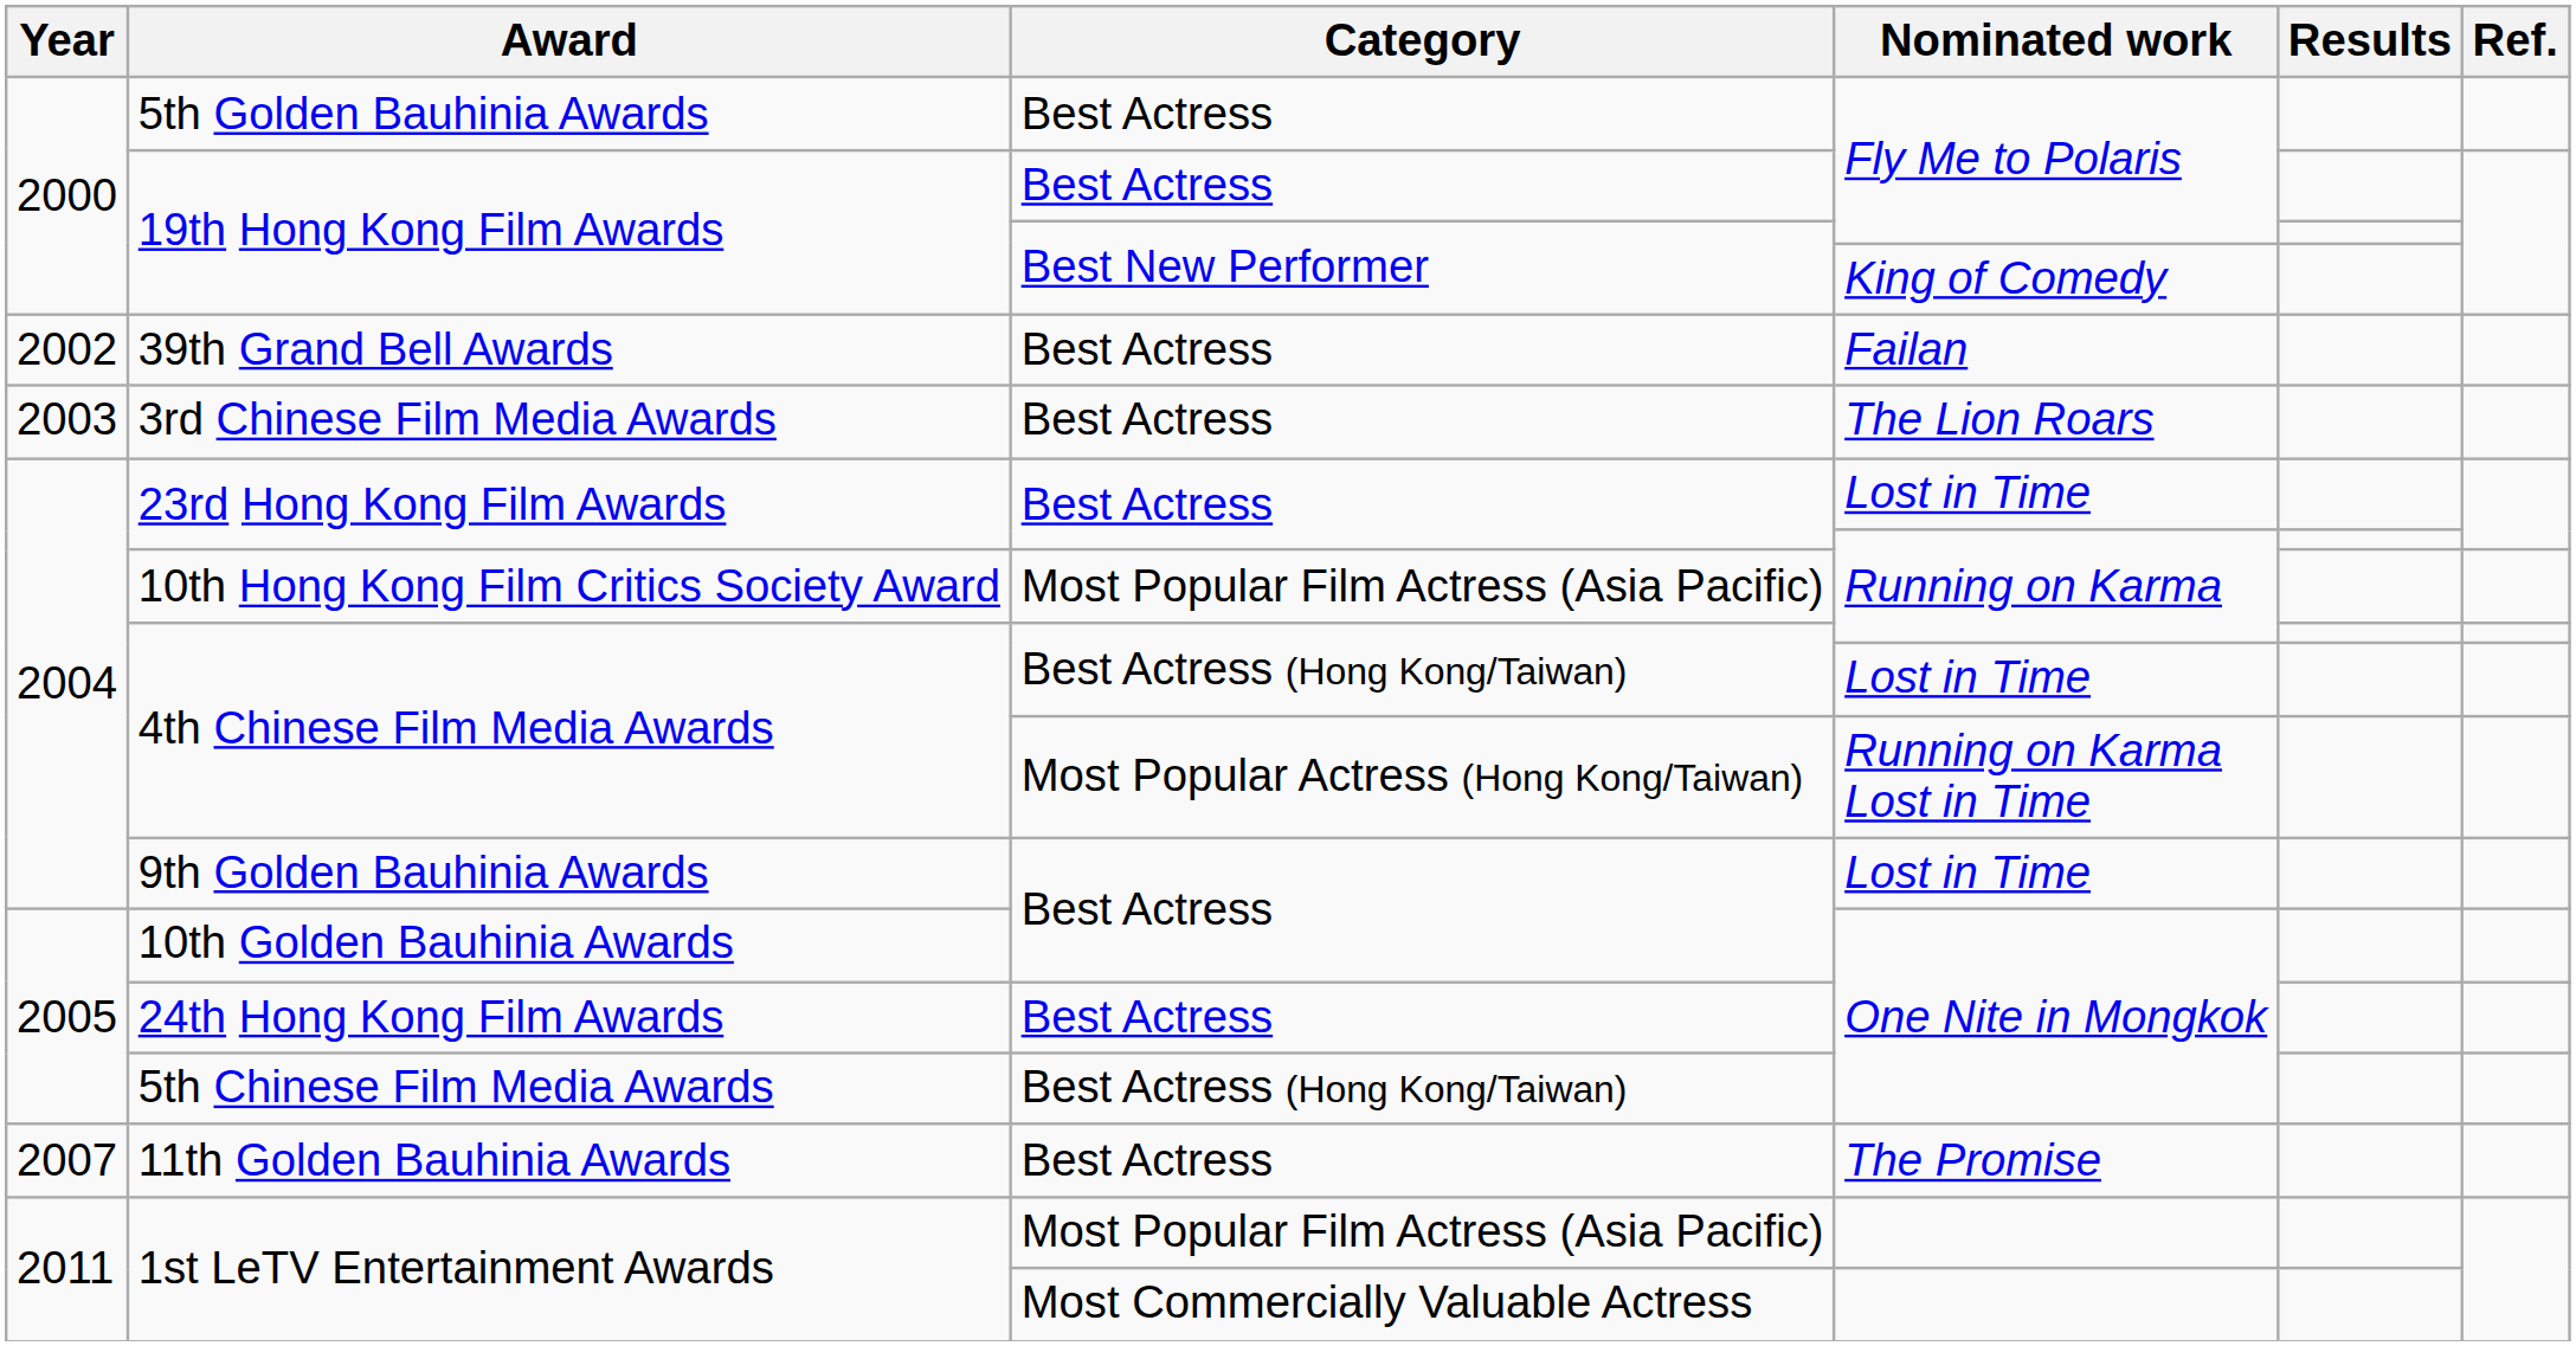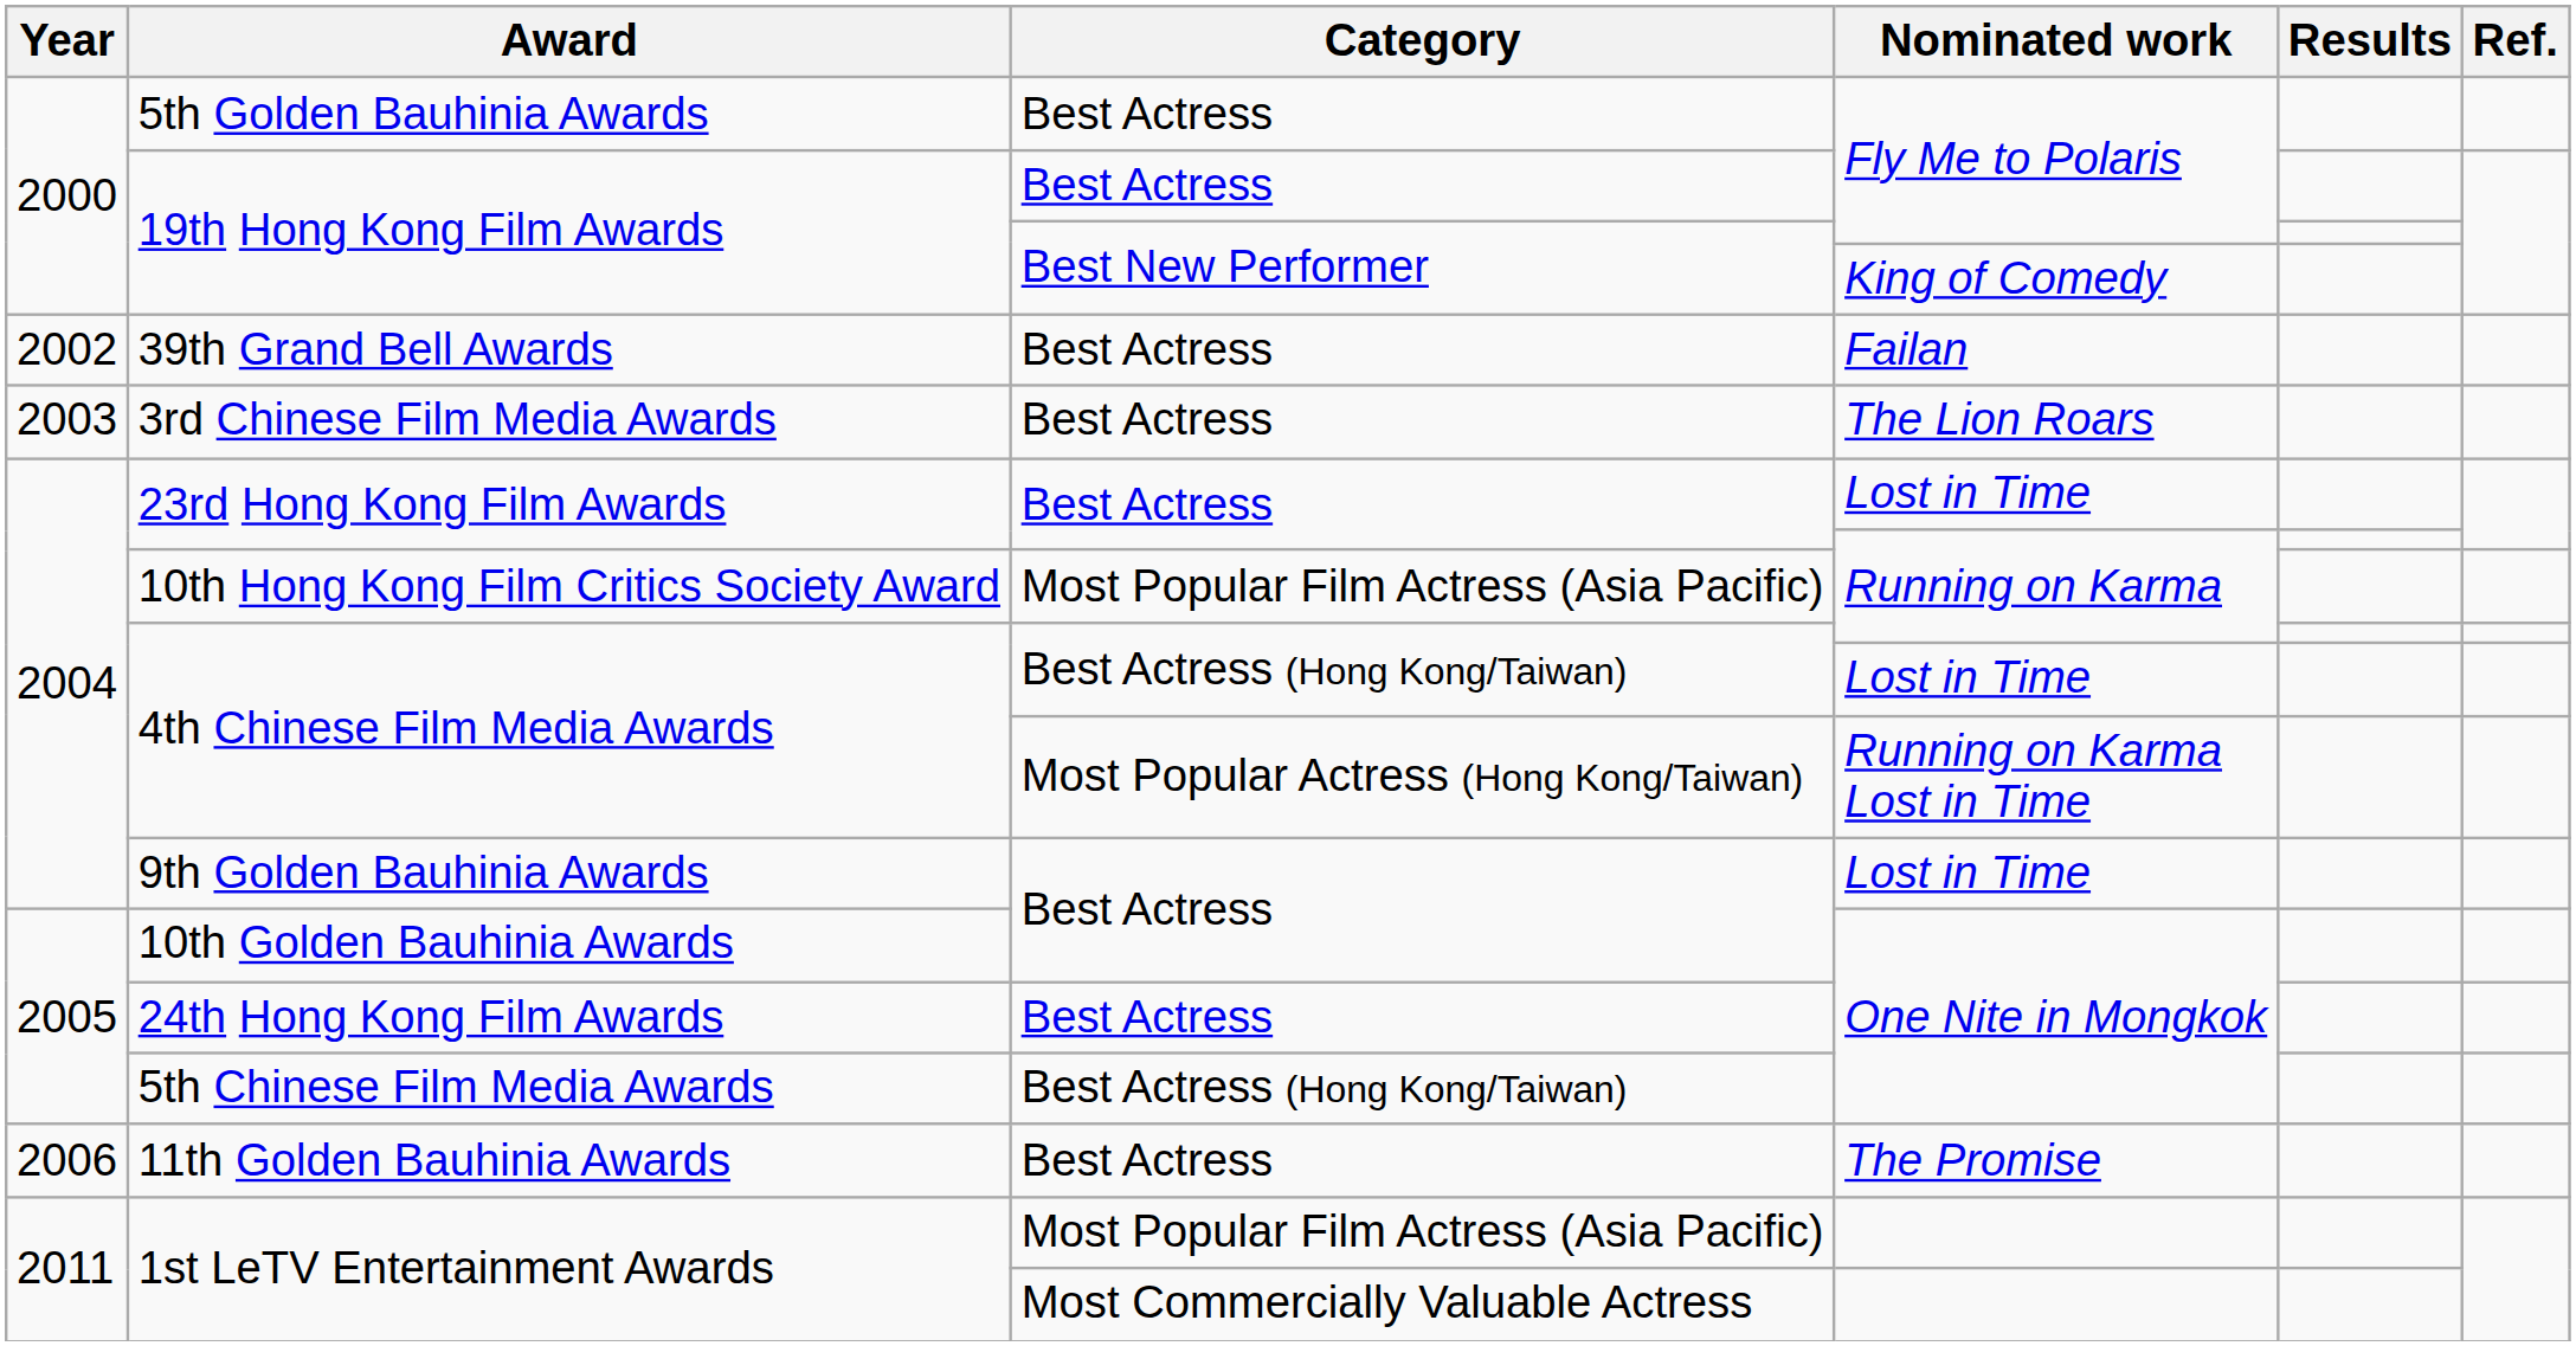11th Golden Bauhinia Awards | Year: 2007 -> 2006
